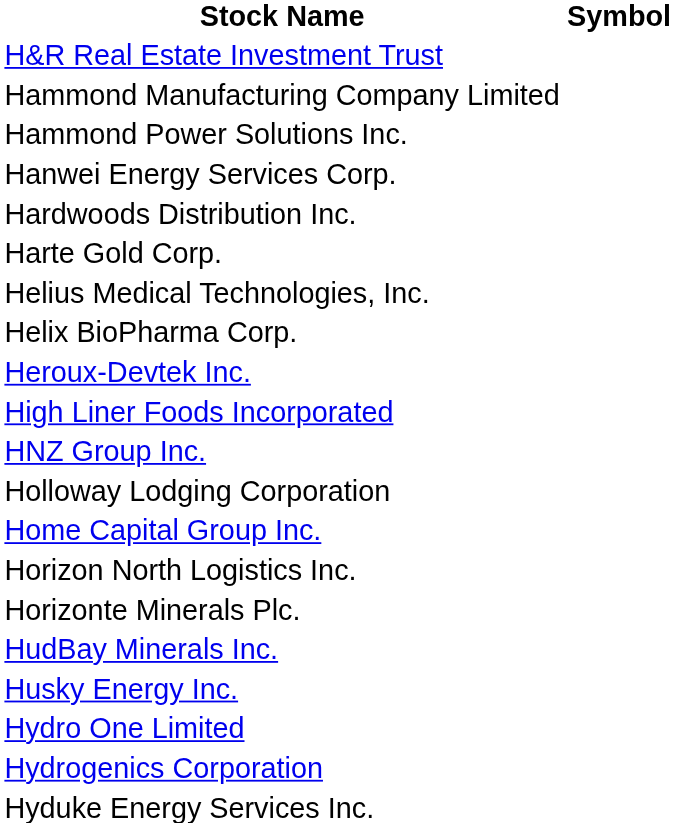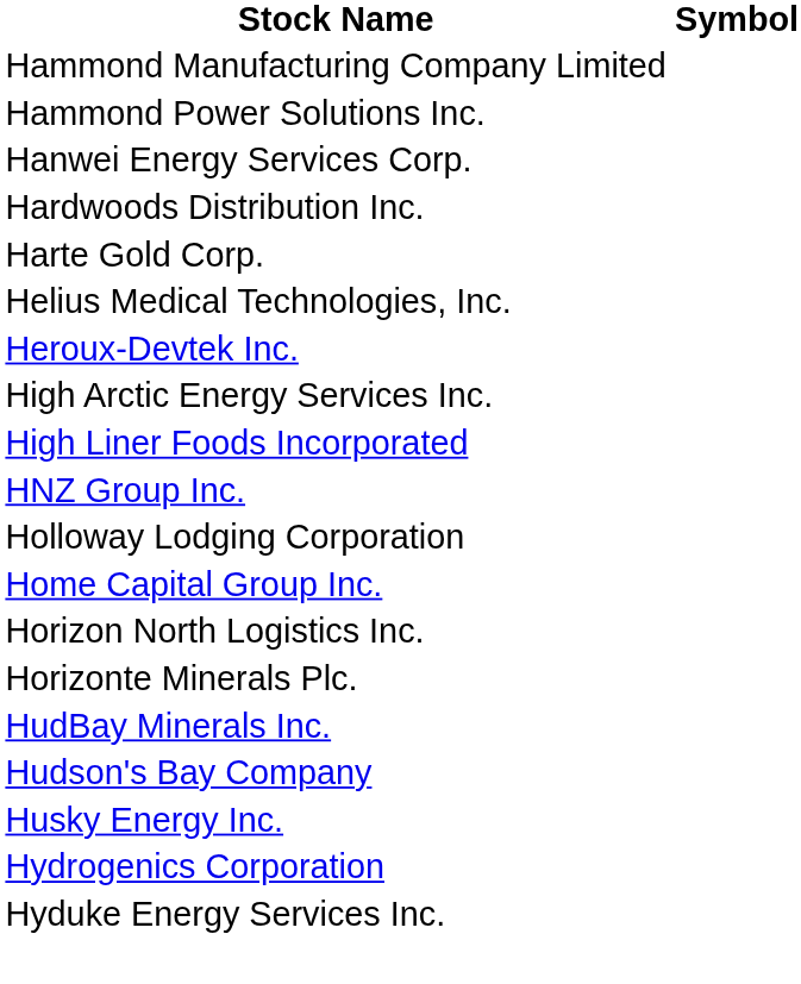- row: H&R Real Estate Investment Trust
- row: Helix BioPharma Corp.
+ row: High Arctic Energy Services Inc.
+ row: Hudson's Bay Company
- row: Hydro One Limited
